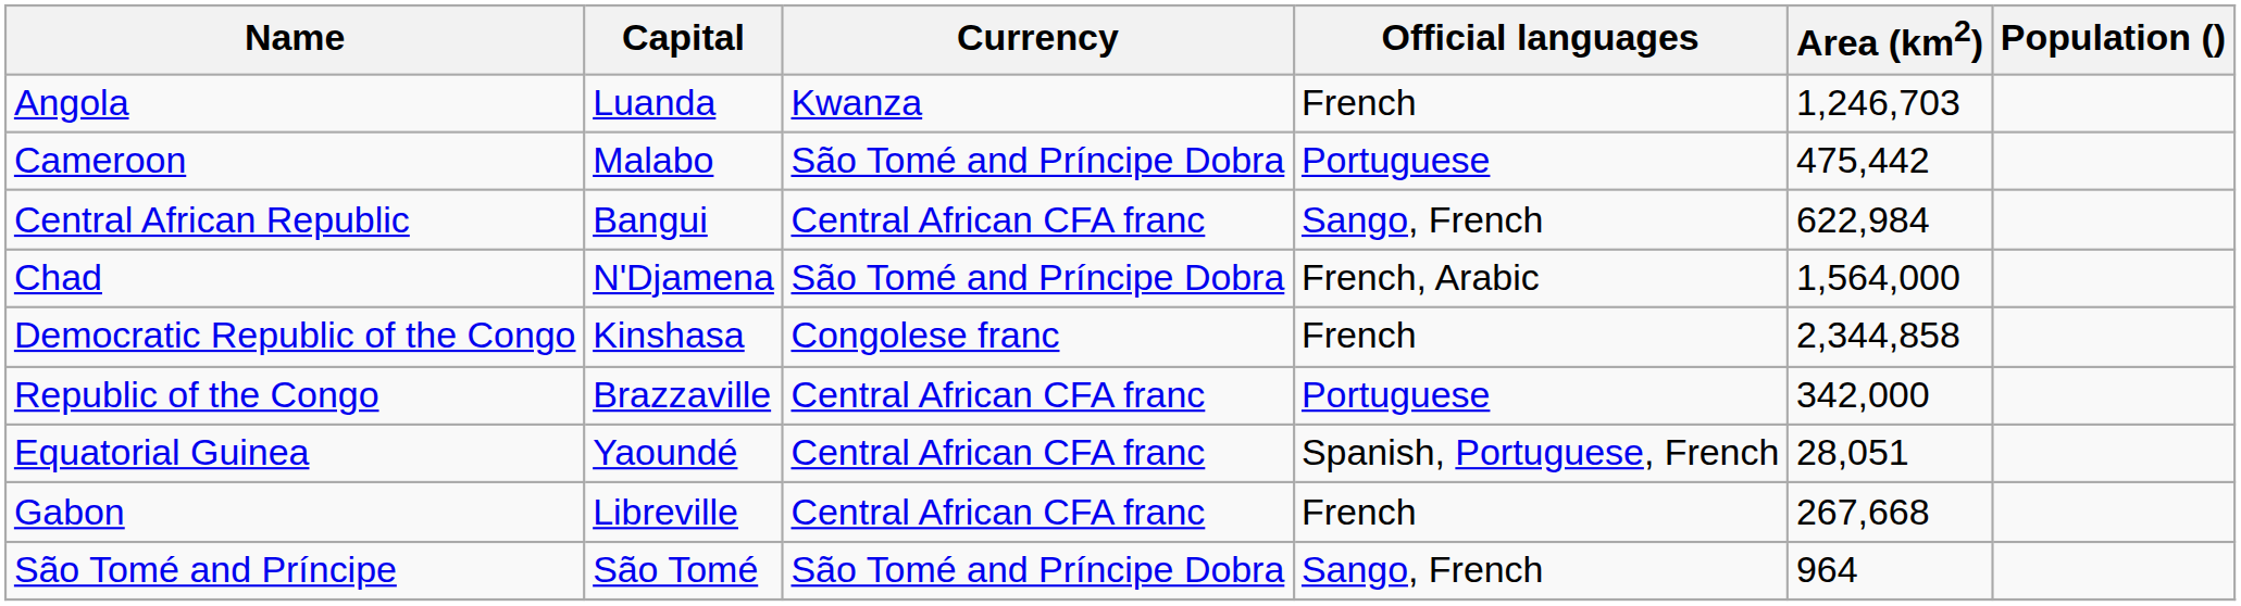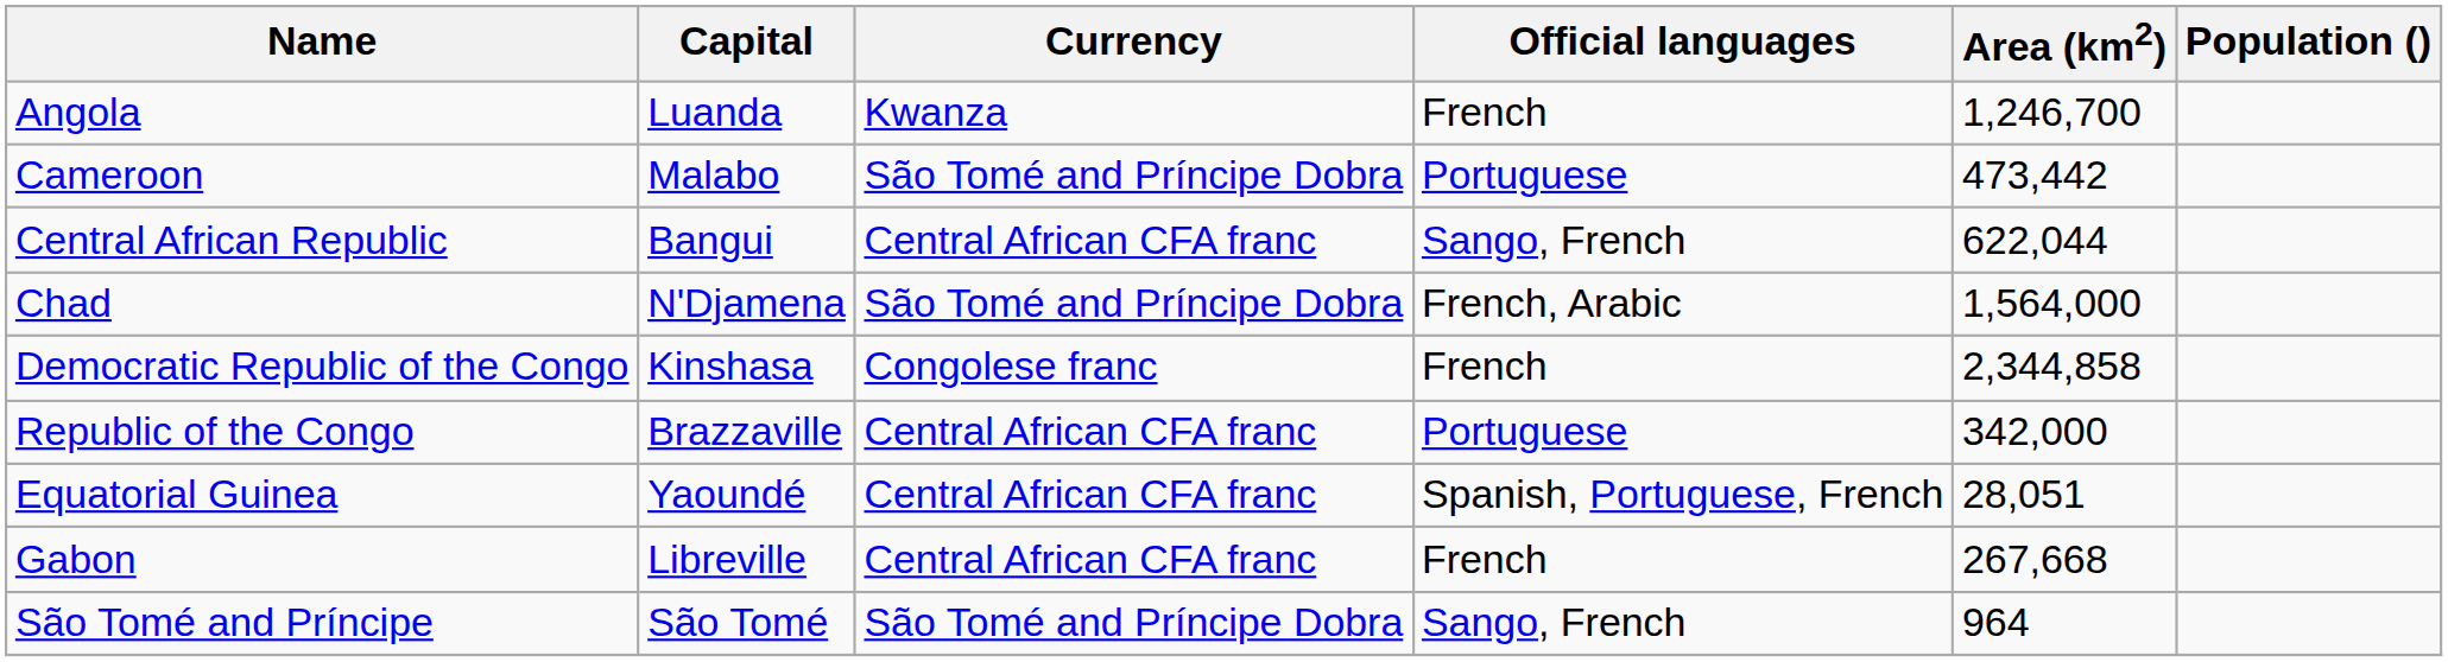Angola | Area (km2): 1,246,703 -> 1,246,700
Cameroon | Area (km2): 475,442 -> 473,442
Central African Republic | Area (km2): 622,984 -> 622,044
